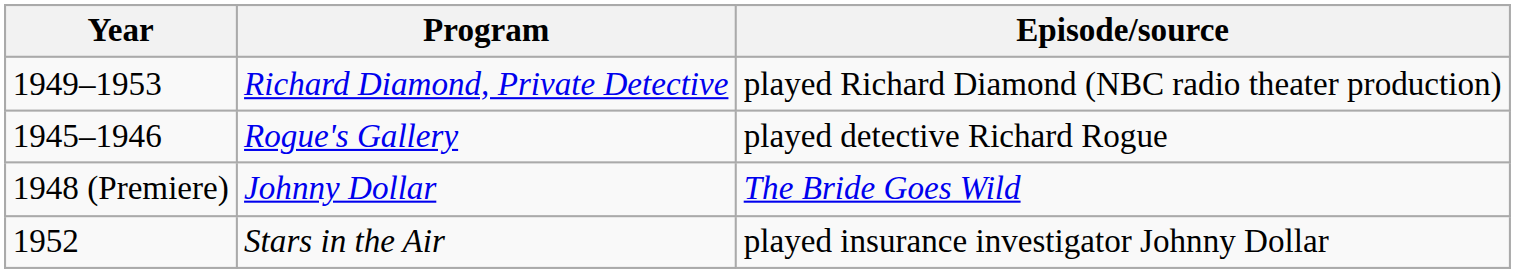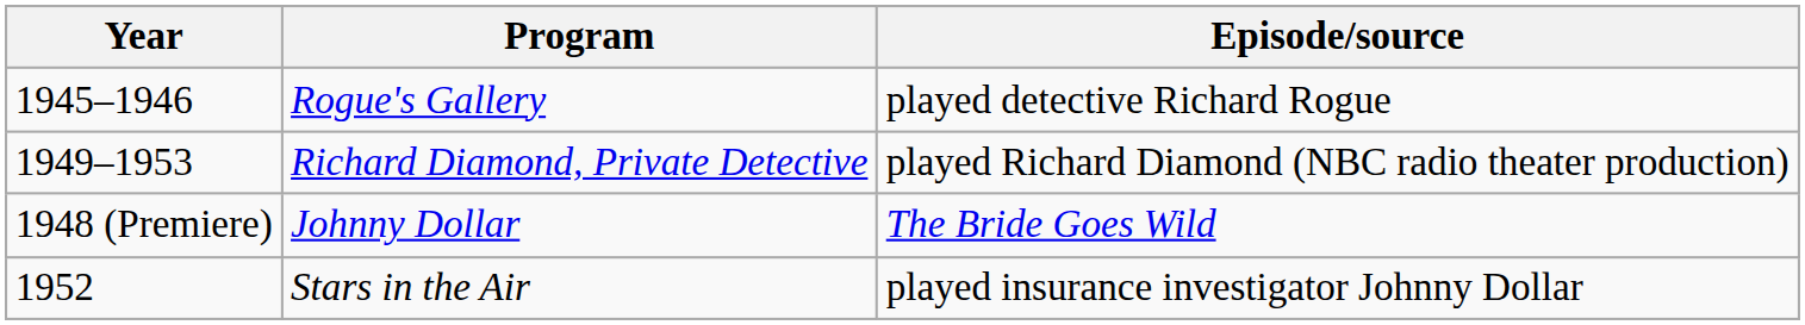rows swapped: Rogue's Gallery <-> Richard Diamond, Private Detective
